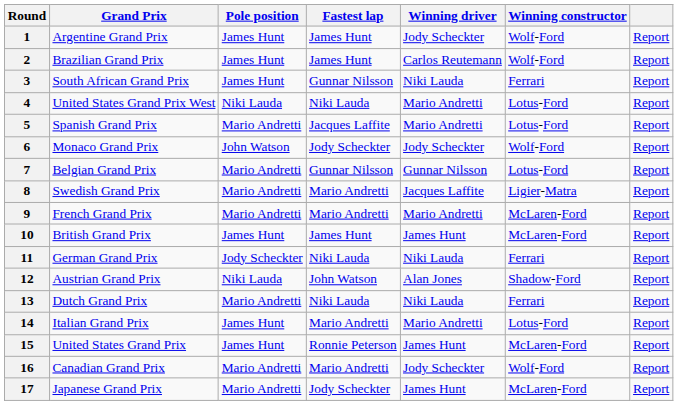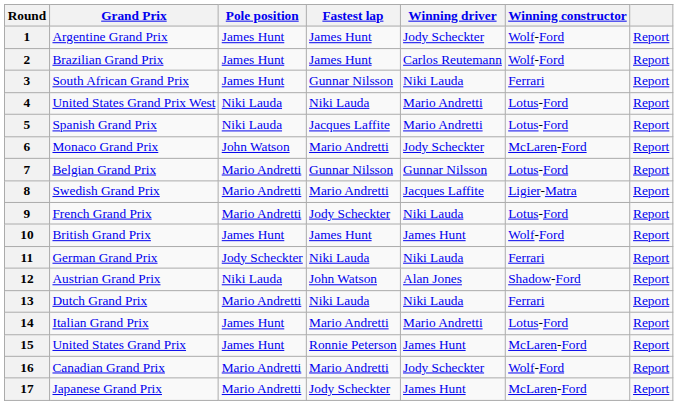5 | Pole position: Mario Andretti -> Niki Lauda
6 | Fastest lap: Jody Scheckter -> Mario Andretti
6 | Winning constructor: Wolf-Ford -> McLaren-Ford
9 | Fastest lap: Mario Andretti -> Jody Scheckter
9 | Winning driver: Mario Andretti -> Niki Lauda
9 | Winning constructor: McLaren-Ford -> Lotus-Ford
10 | Winning constructor: McLaren-Ford -> Wolf-Ford
